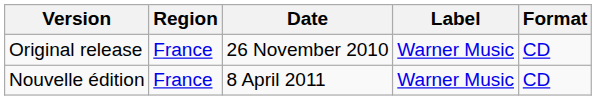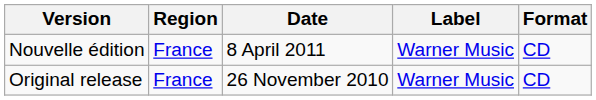rows swapped: Original release <-> Nouvelle édition
